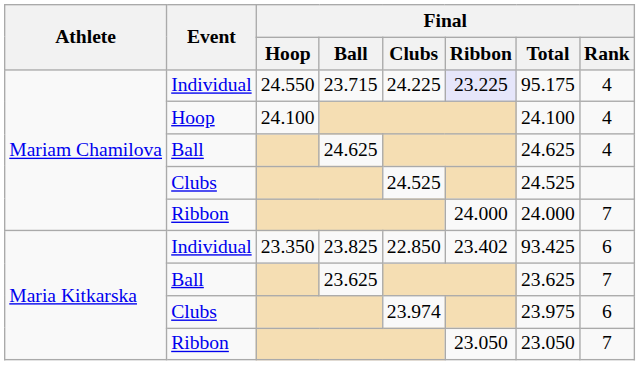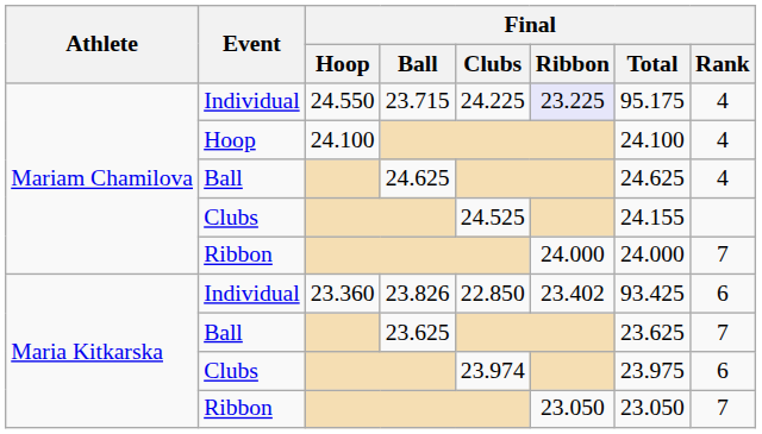Mariam Chamilova / Clubs | Final / Total: 24.525 -> 24.155
Maria Kitkarska / Individual | Final / Hoop: 23.350 -> 23.360
Maria Kitkarska / Individual | Final / Ball: 23.825 -> 23.826
